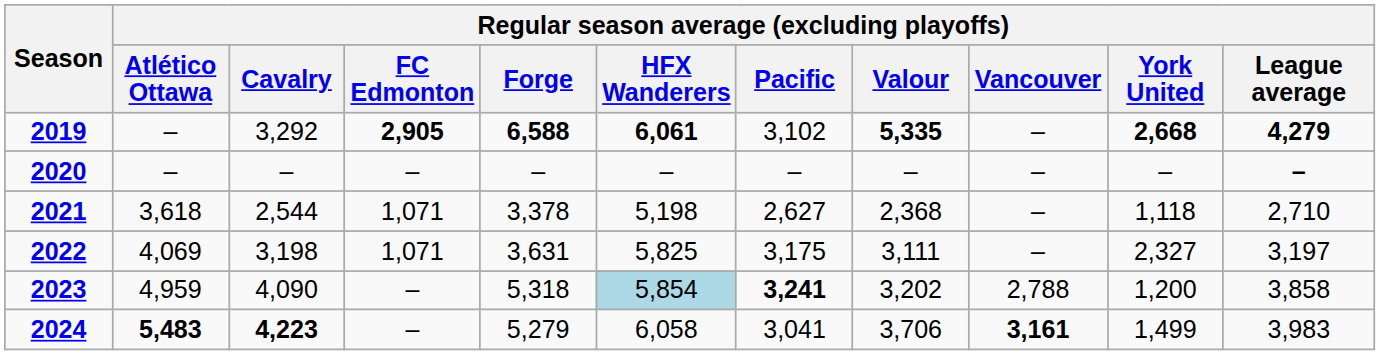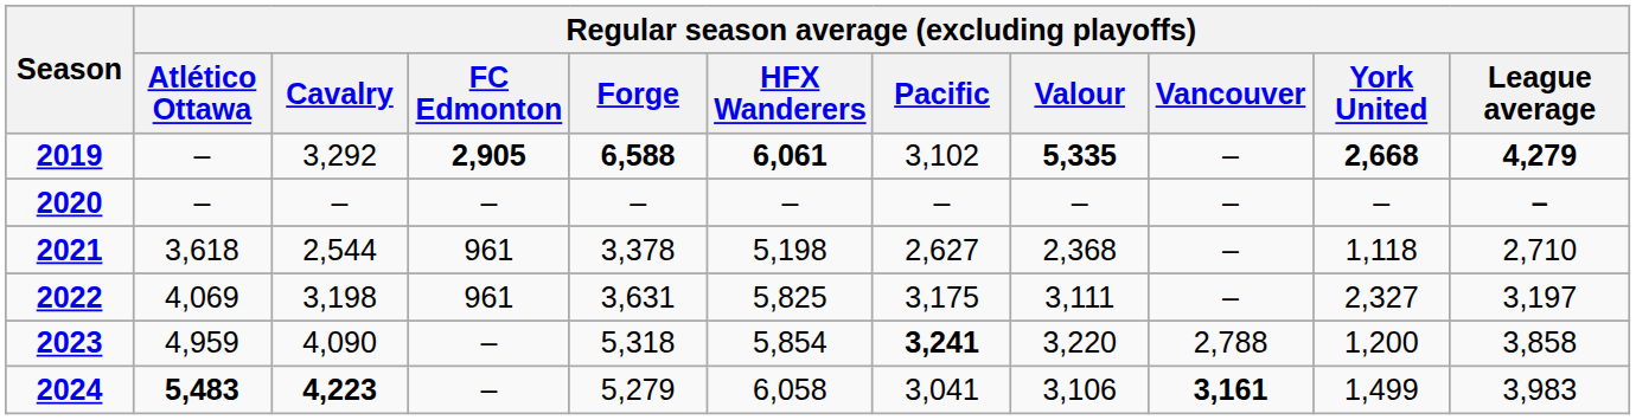2021 | Regular season average (excluding playoffs) / FC Edmonton: 1,071 -> 961
2022 | Regular season average (excluding playoffs) / FC Edmonton: 1,071 -> 961
2023 | Regular season average (excluding playoffs) / HFX Wanderers: lightblue background -> no background
2023 | Regular season average (excluding playoffs) / Valour: 3,202 -> 3,220
2024 | Regular season average (excluding playoffs) / Valour: 3,706 -> 3,106
